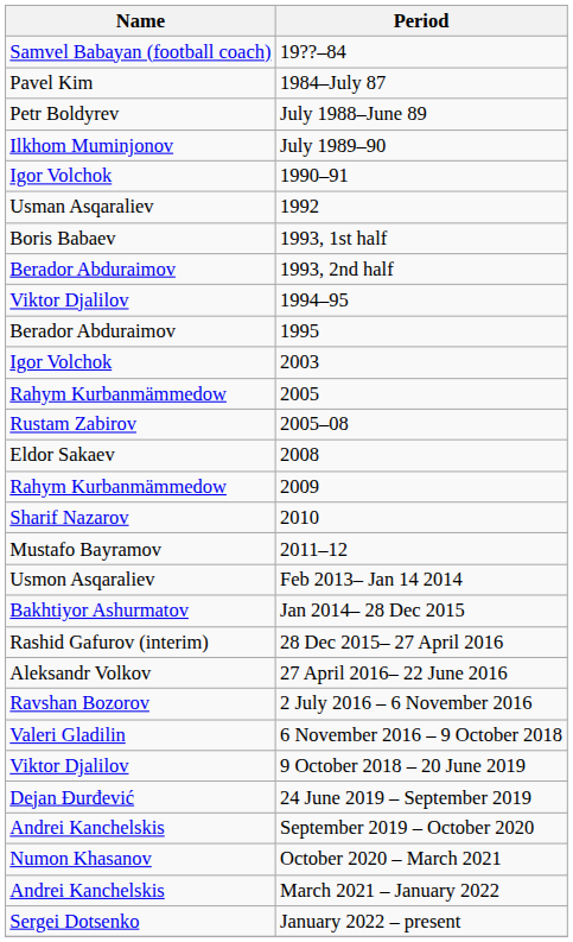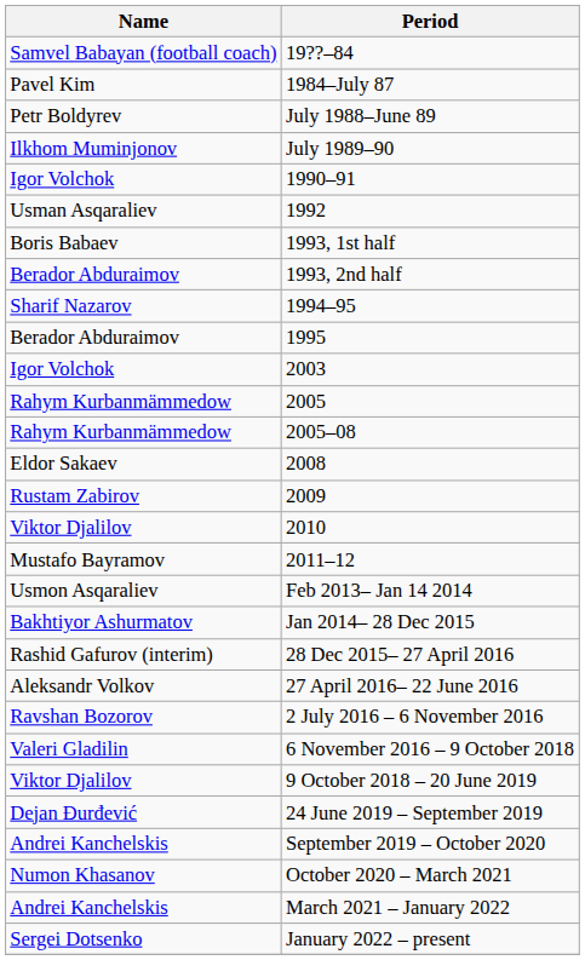1994–95 | Name: Viktor Djalilov -> Sharif Nazarov
2005–08 | Name: Rustam Zabirov -> Rahym Kurbanmämmedow
2009 | Name: Rahym Kurbanmämmedow -> Rustam Zabirov
2010 | Name: Sharif Nazarov -> Viktor Djalilov
